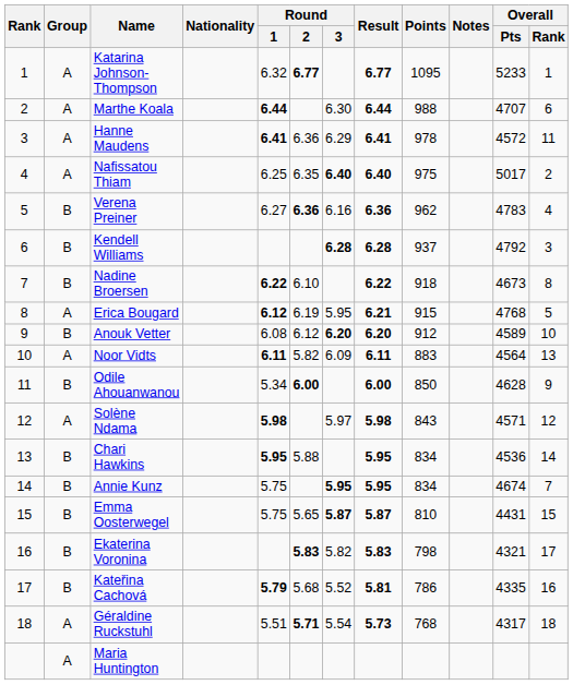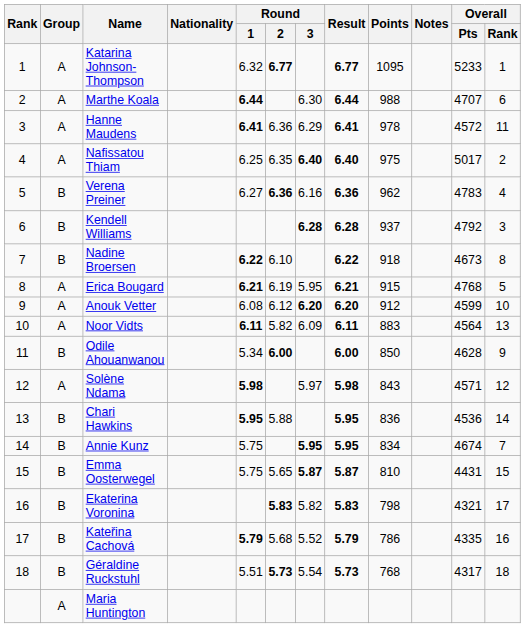Erica Bougard | Round / 1: 6.12 -> 6.21
Anouk Vetter | Group: B -> A
Anouk Vetter | Overall / Pts: 4589 -> 4599
Chari Hawkins | Points: 834 -> 836
Kateřina Cachová | Result: 5.81 -> 5.79
Géraldine Ruckstuhl | Group: A -> B
Géraldine Ruckstuhl | Round / 2: 5.71 -> 5.73
